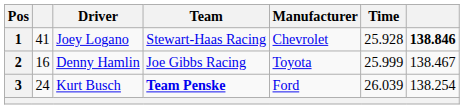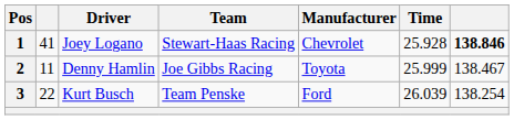2 | column 2: 16 -> 11
3 | column 2: 24 -> 22
3 | Team: bold -> normal
